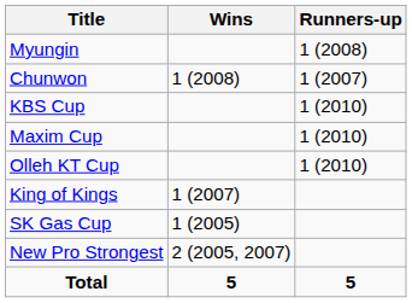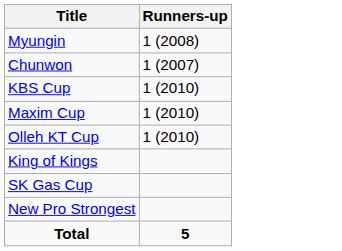- column: Wins | 1 (2008) | 1 (2007) | 1 (2005) | 2 (2005, 2007) | 5
